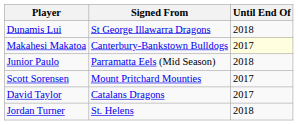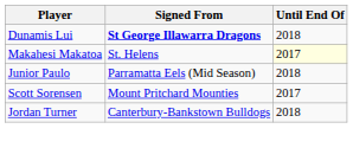Dunamis Lui | Signed From: normal -> bold
Makahesi Makatoa | Signed From: Canterbury-Bankstown Bulldogs -> St. Helens
- row: David Taylor | Catalans Dragons | 2017
Jordan Turner | Signed From: St. Helens -> Canterbury-Bankstown Bulldogs
